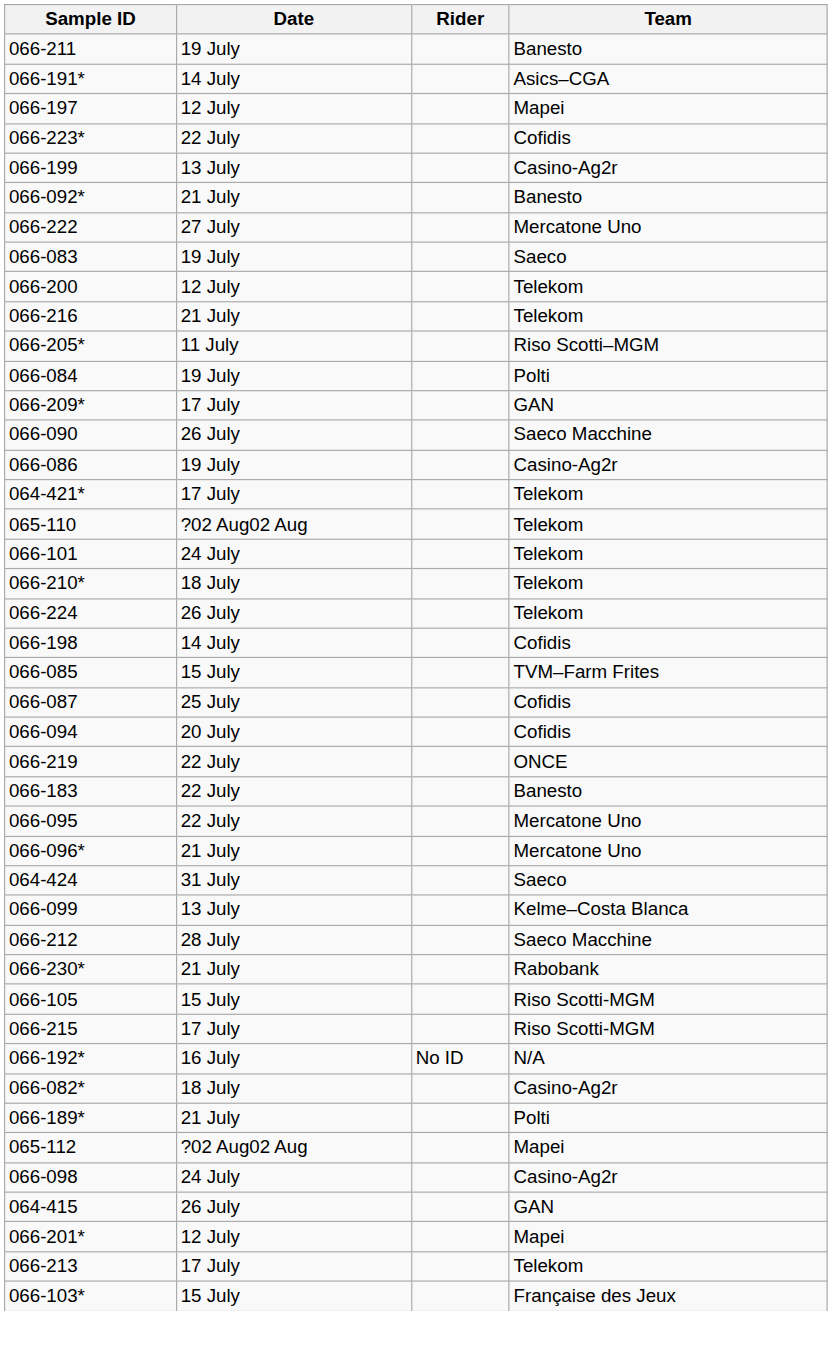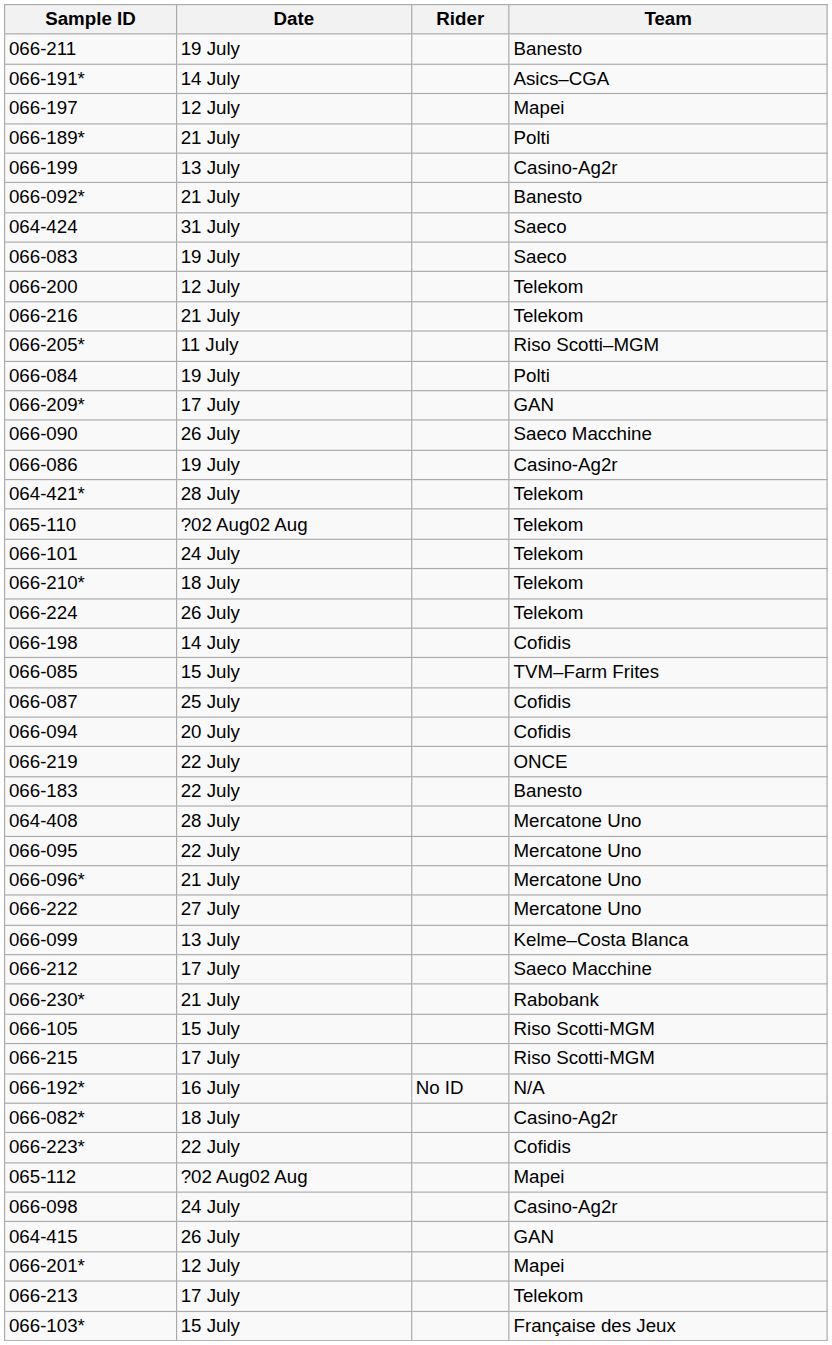rows swapped: 066-189* <-> 066-223*
rows swapped: 064-424 <-> 066-222
064-421* | Date: 17 July -> 28 July
+ row: 064-408 | 28 July | Mercatone Uno
066-212 | Date: 28 July -> 17 July
